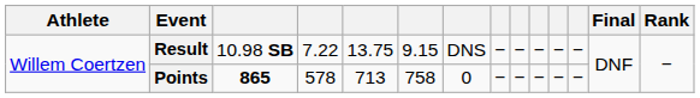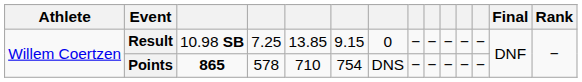Result | column 4: 7.22 -> 7.25
Result | column 5: 13.75 -> 13.85
Result | column 7: DNS -> 0
Points | column 5: 713 -> 710
Points | column 6: 758 -> 754
Points | column 7: 0 -> DNS
